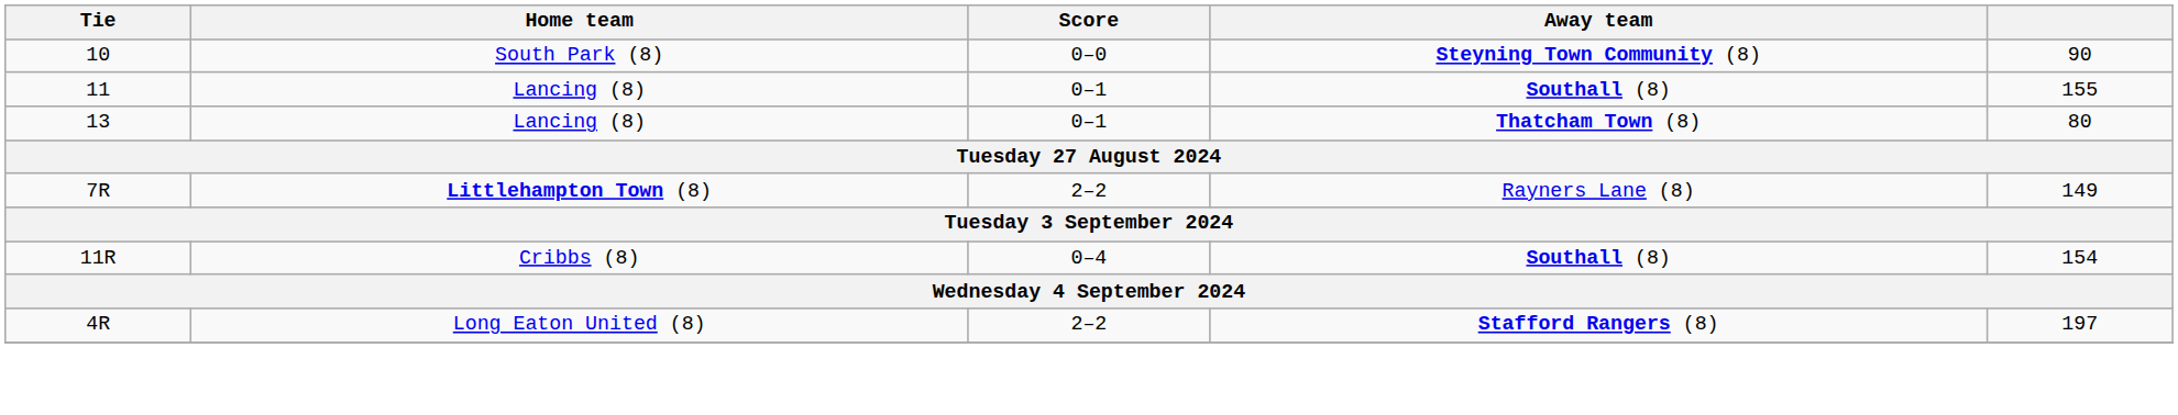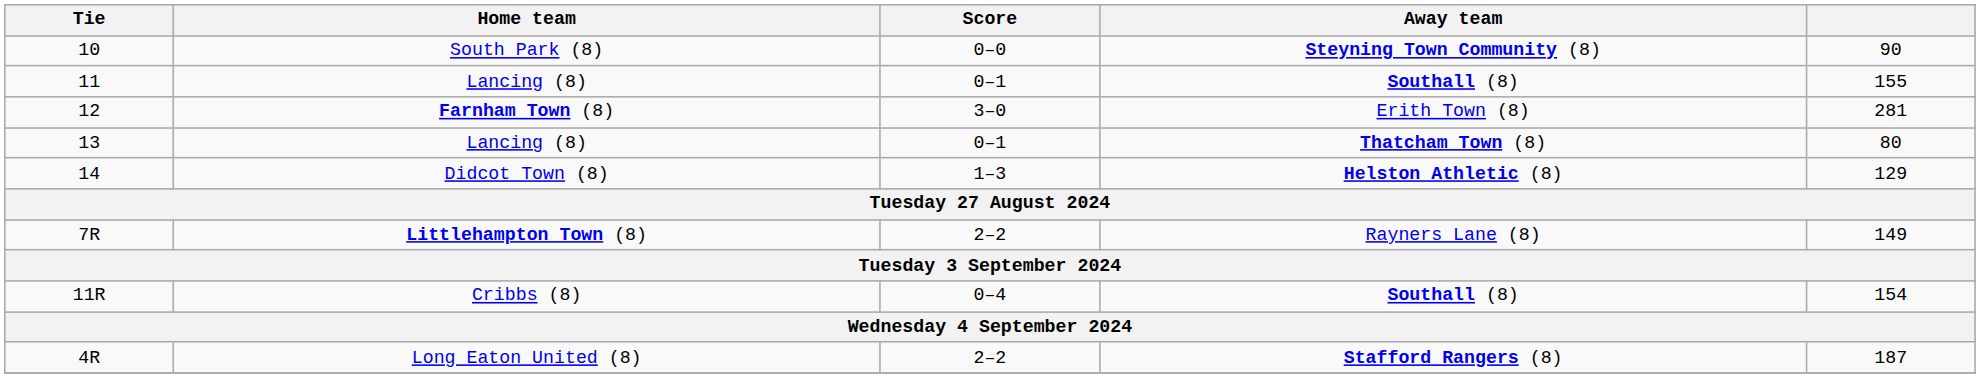+ row: 12 | Farnham Town (8) | 3–0 | Erith Town (8) | 281
+ row: 14 | Didcot Town (8) | 1–3 | Helston Athletic (8) | 129
4R | column 5: 197 -> 187
